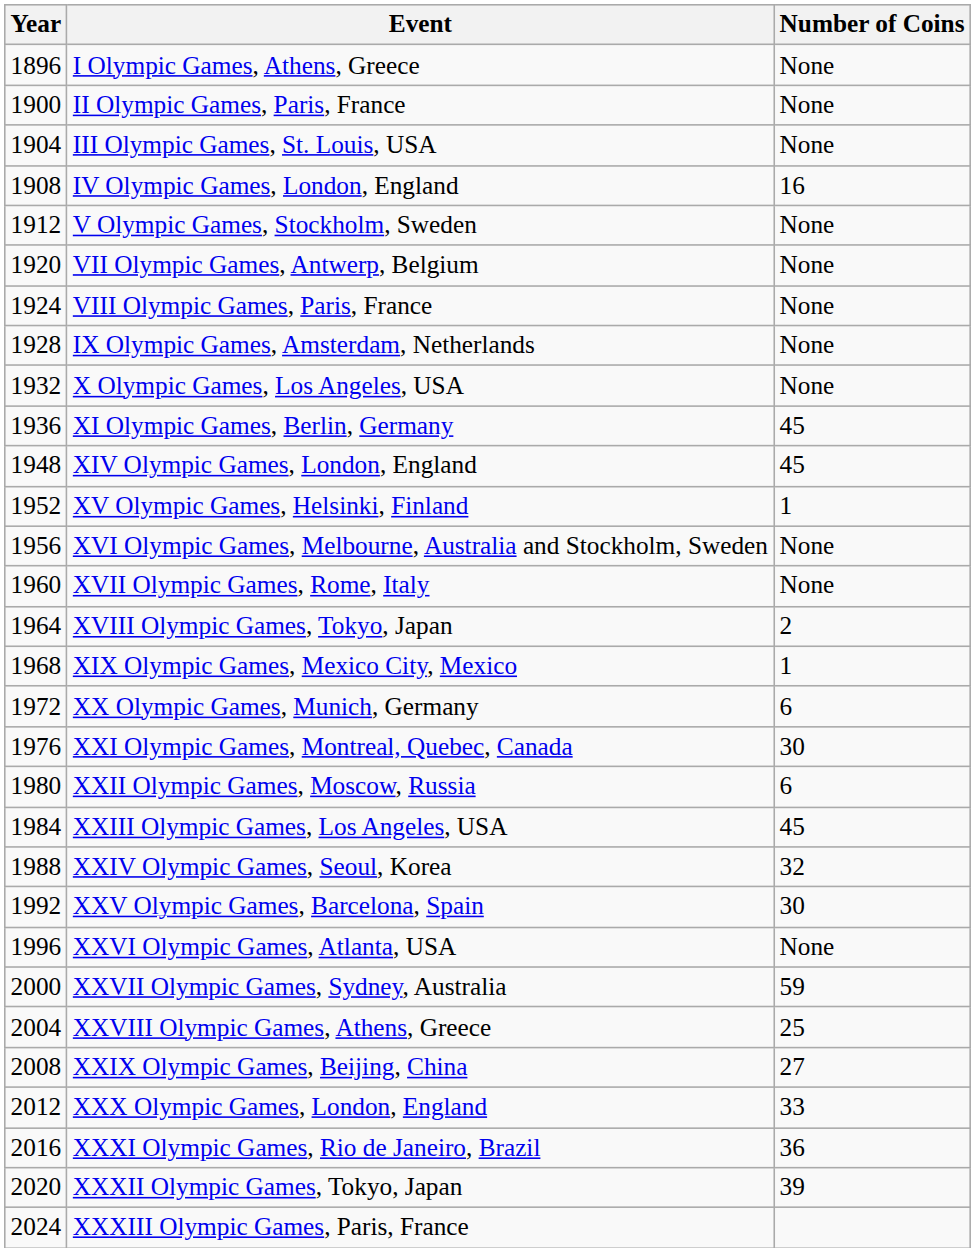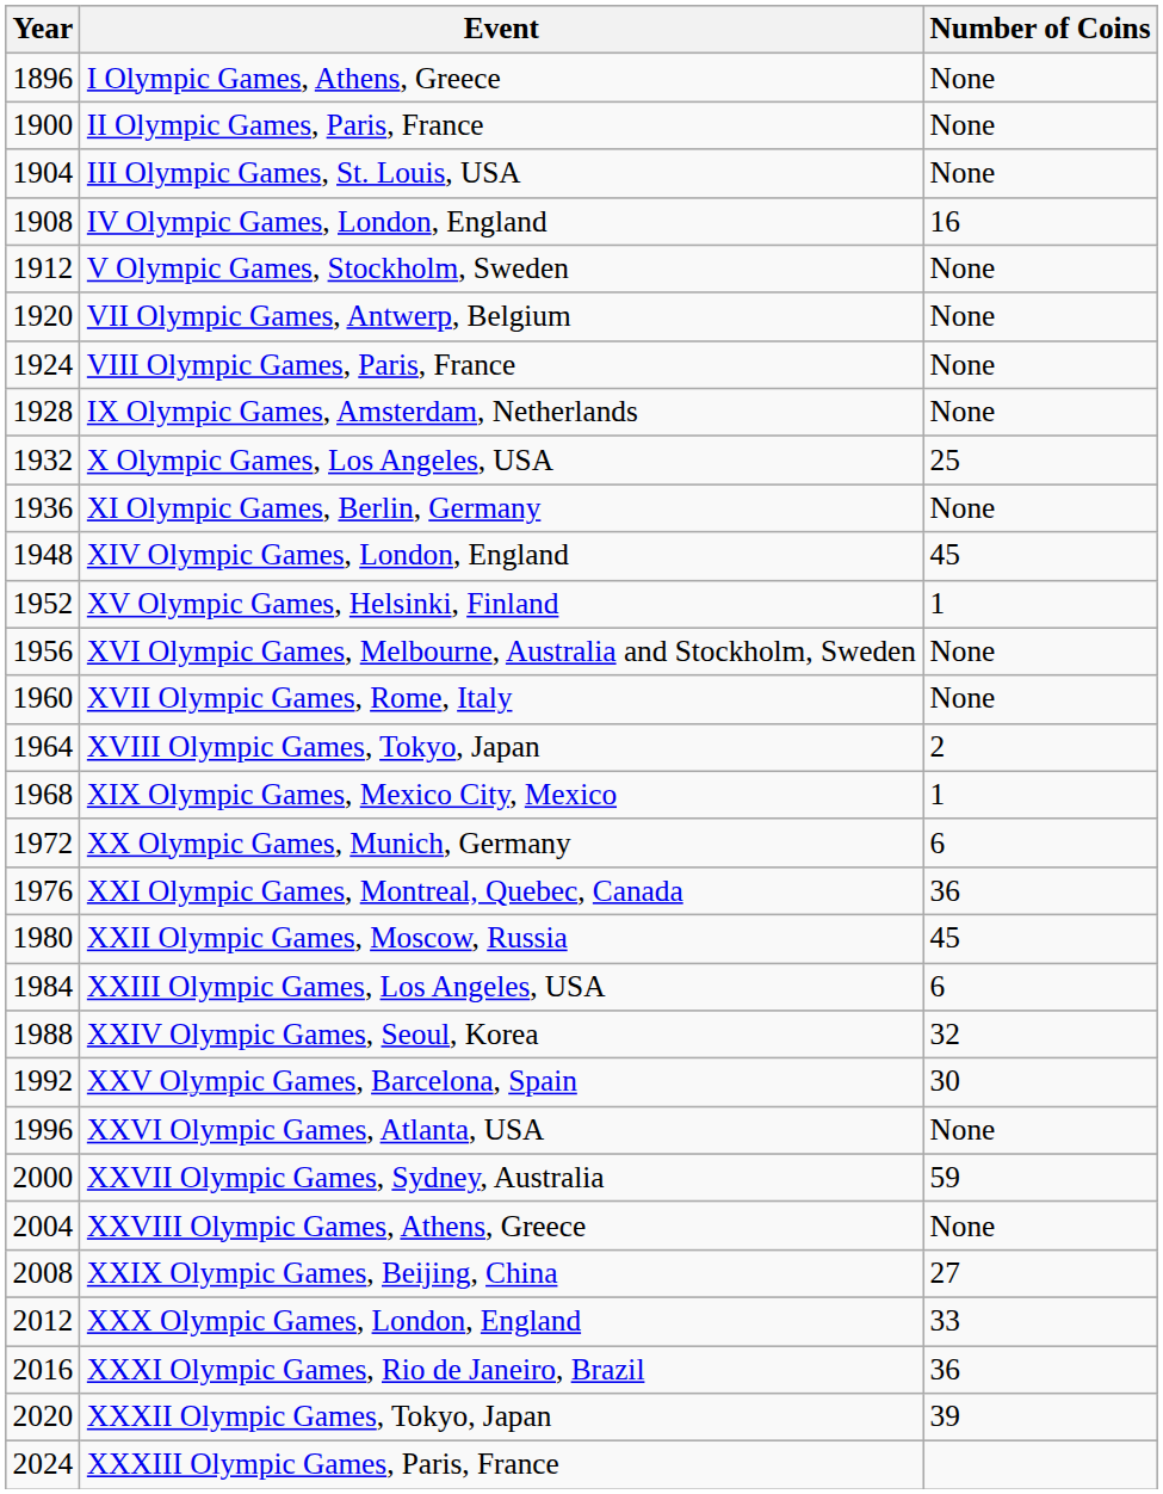X Olympic Games, Los Angeles, USA | Number of Coins: None -> 25
XI Olympic Games, Berlin, Germany | Number of Coins: 45 -> None
XXI Olympic Games, Montreal, Quebec, Canada | Number of Coins: 30 -> 36
XXII Olympic Games, Moscow, Russia | Number of Coins: 6 -> 45
XXIII Olympic Games, Los Angeles, USA | Number of Coins: 45 -> 6
XXVIII Olympic Games, Athens, Greece | Number of Coins: 25 -> None
